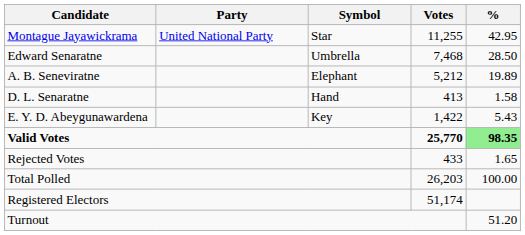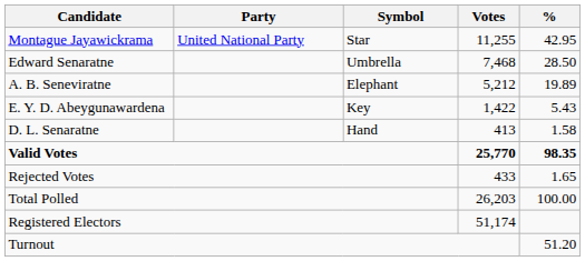rows swapped: E. Y. D. Abeygunawardena <-> D. L. Senaratne
Valid Votes | %: lightgreen background -> no background
